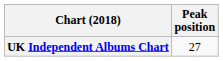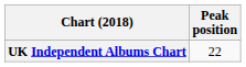UK Independent Albums Chart | Peak position: 27 -> 22
